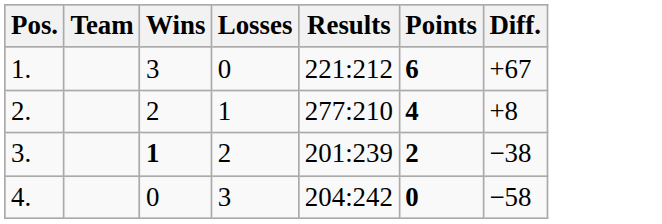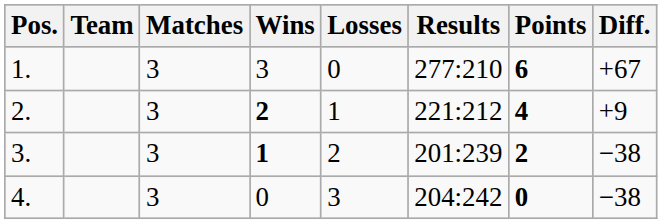+ column: Matches | 3 | 3 | 3 | 3
1. | Results: 221:212 -> 277:210
2. | Wins: normal -> bold
2. | Results: 277:210 -> 221:212
2. | Diff.: +8 -> +9
4. | Diff.: −58 -> −38
